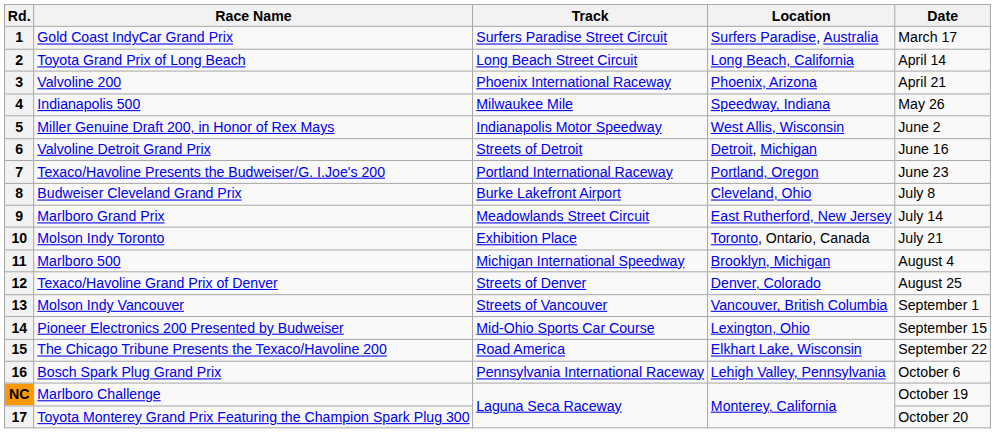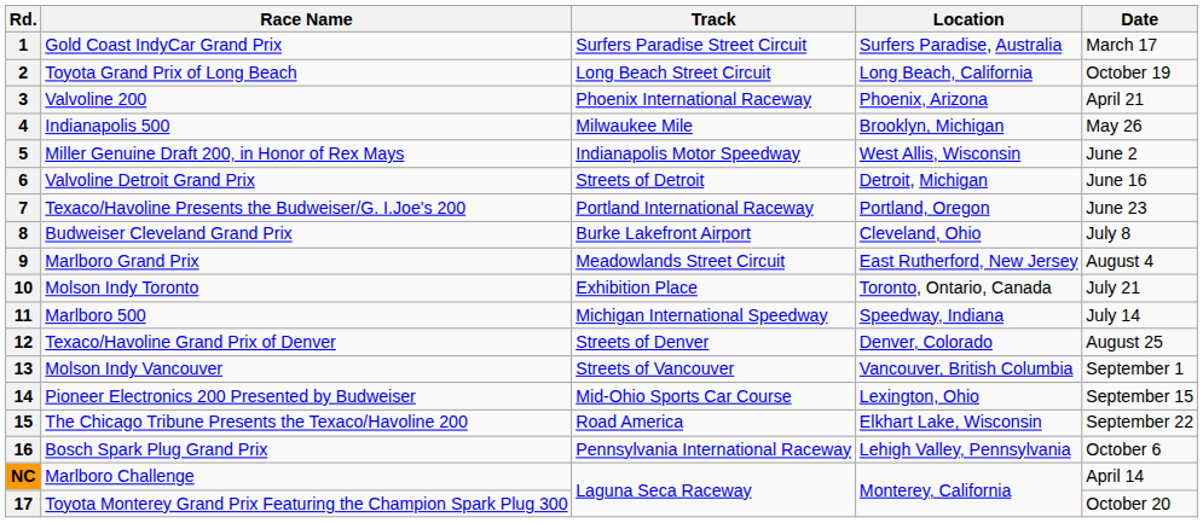2 | Date: April 14 -> October 19
4 | Location: Speedway, Indiana -> Brooklyn, Michigan
9 | Date: July 14 -> August 4
11 | Location: Brooklyn, Michigan -> Speedway, Indiana
11 | Date: August 4 -> July 14
NC | Date: October 19 -> April 14
